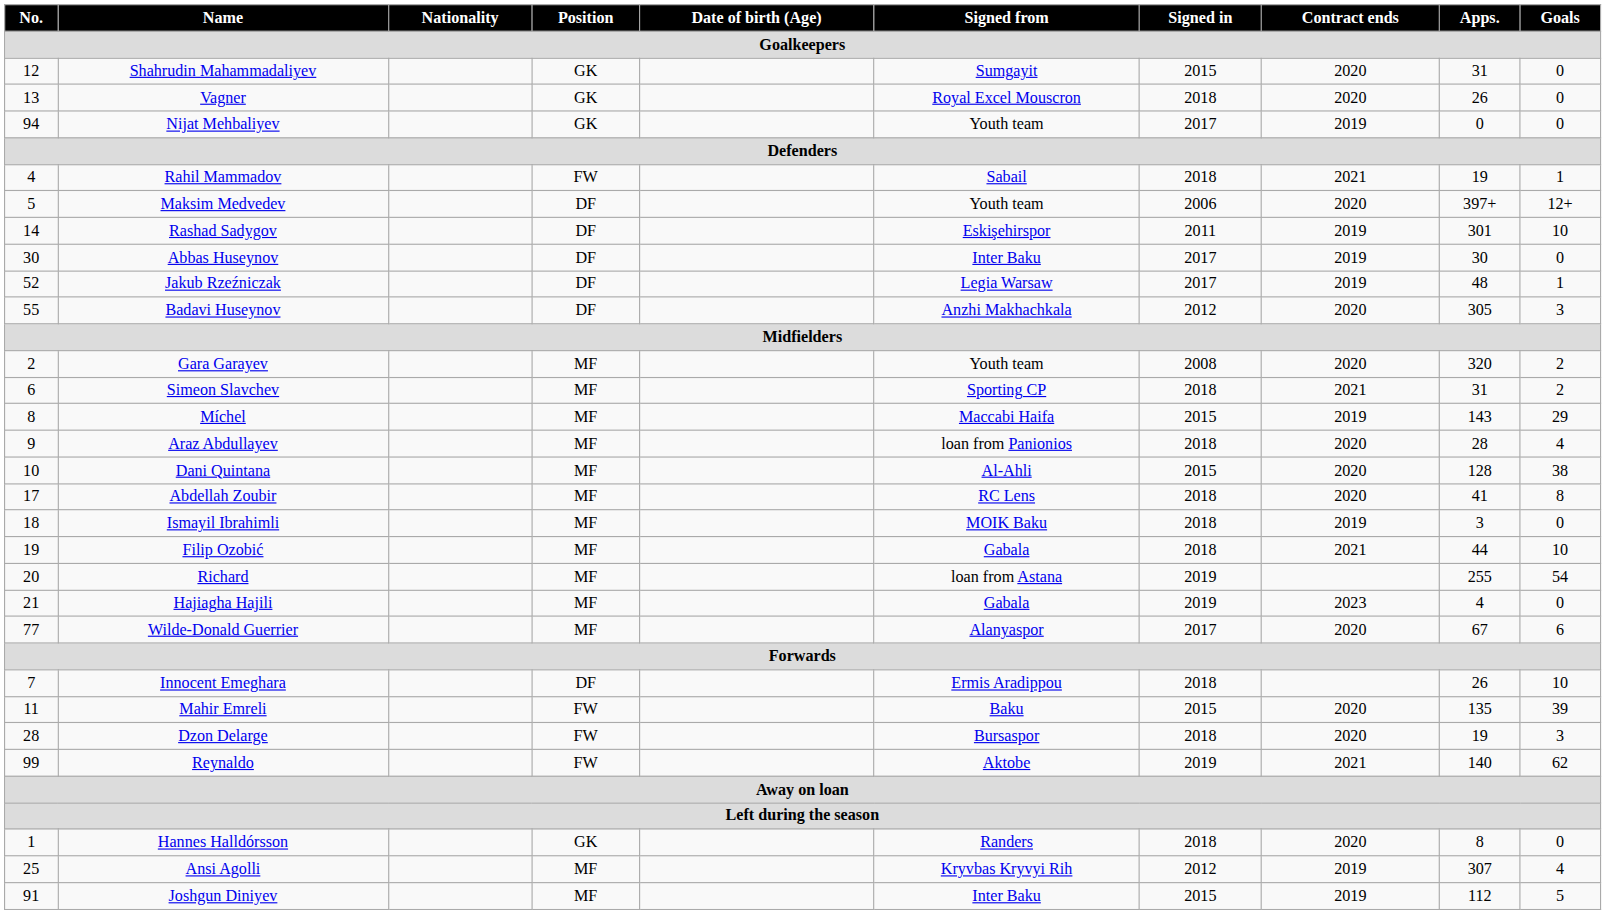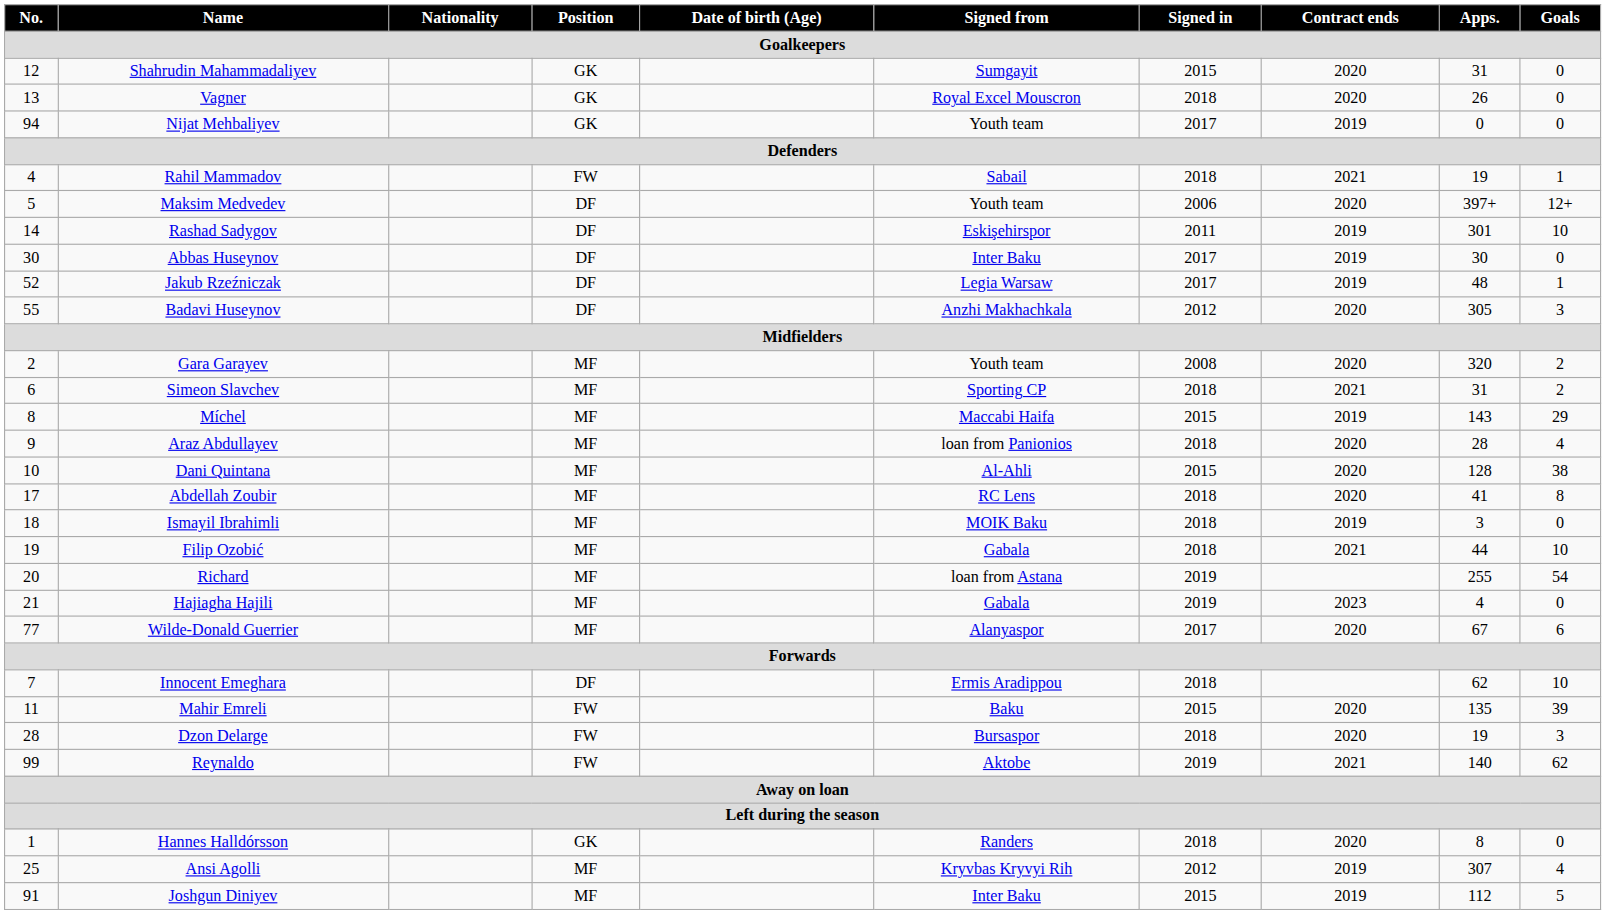Innocent Emeghara | Apps.: 26 -> 62
